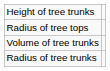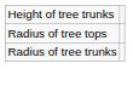- row: Volume of tree trunks
